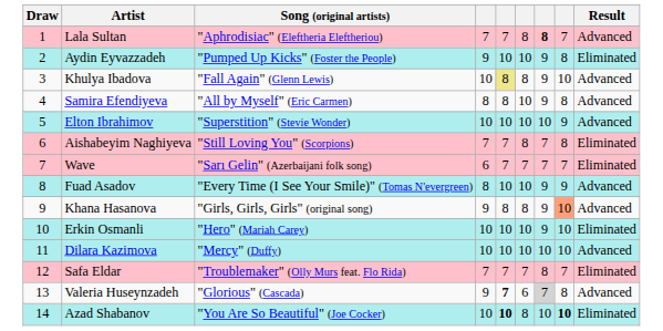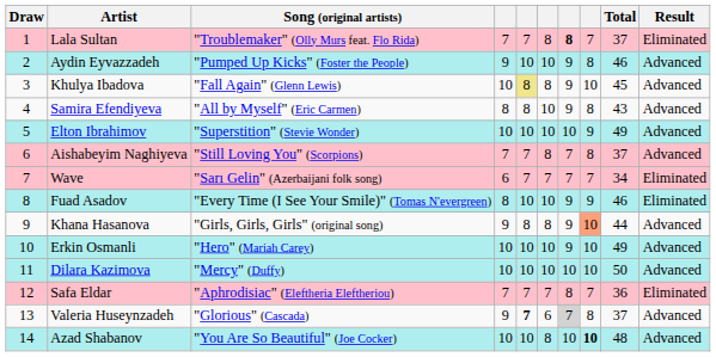+ column: Total | 37 | 46 | 45 | 43 | 49 | 37 | 34 | 46 | 44 | 49 | 50 | 36 | 37 | 48
Lala Sultan | Song (original artists): "Aphrodisiac" (Eleftheria Eleftheriou) -> "Troublemaker" (Olly Murs feat. Flo Rida)
Lala Sultan | Result: Advanced -> Eliminated
Aydin Eyvazzadeh | Result: Eliminated -> Advanced
Aishabeyim Naghiyeva | Result: Eliminated -> Advanced
Fuad Asadov | Result: Advanced -> Eliminated
Erkin Osmanli | Result: Eliminated -> Advanced
Safa Eldar | Song (original artists): "Troublemaker" (Olly Murs feat. Flo Rida) -> "Aphrodisiac" (Eleftheria Eleftheriou)
Azad Shabanov | column 5: bold -> normal
Azad Shabanov | Result: Eliminated -> Advanced
